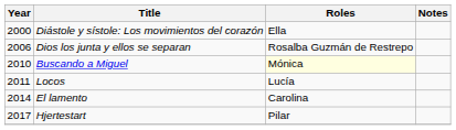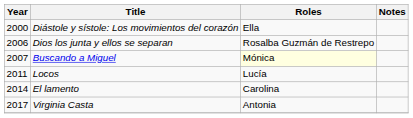Buscando a Miguel | Year: 2010 -> 2007
- row: 2017 | Hjertestart | Pilar
+ row: 2017 | Virginia Casta | Antonia
